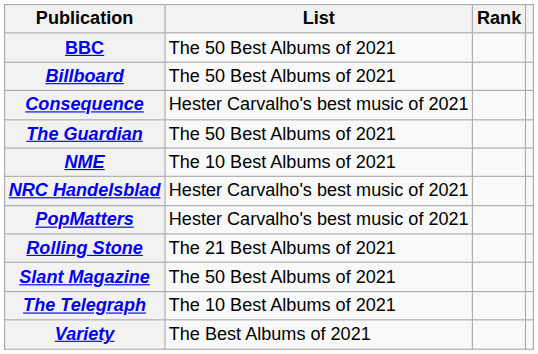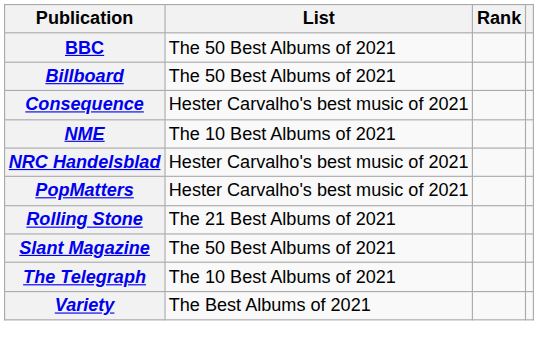- row: The Guardian | The 50 Best Albums of 2021
